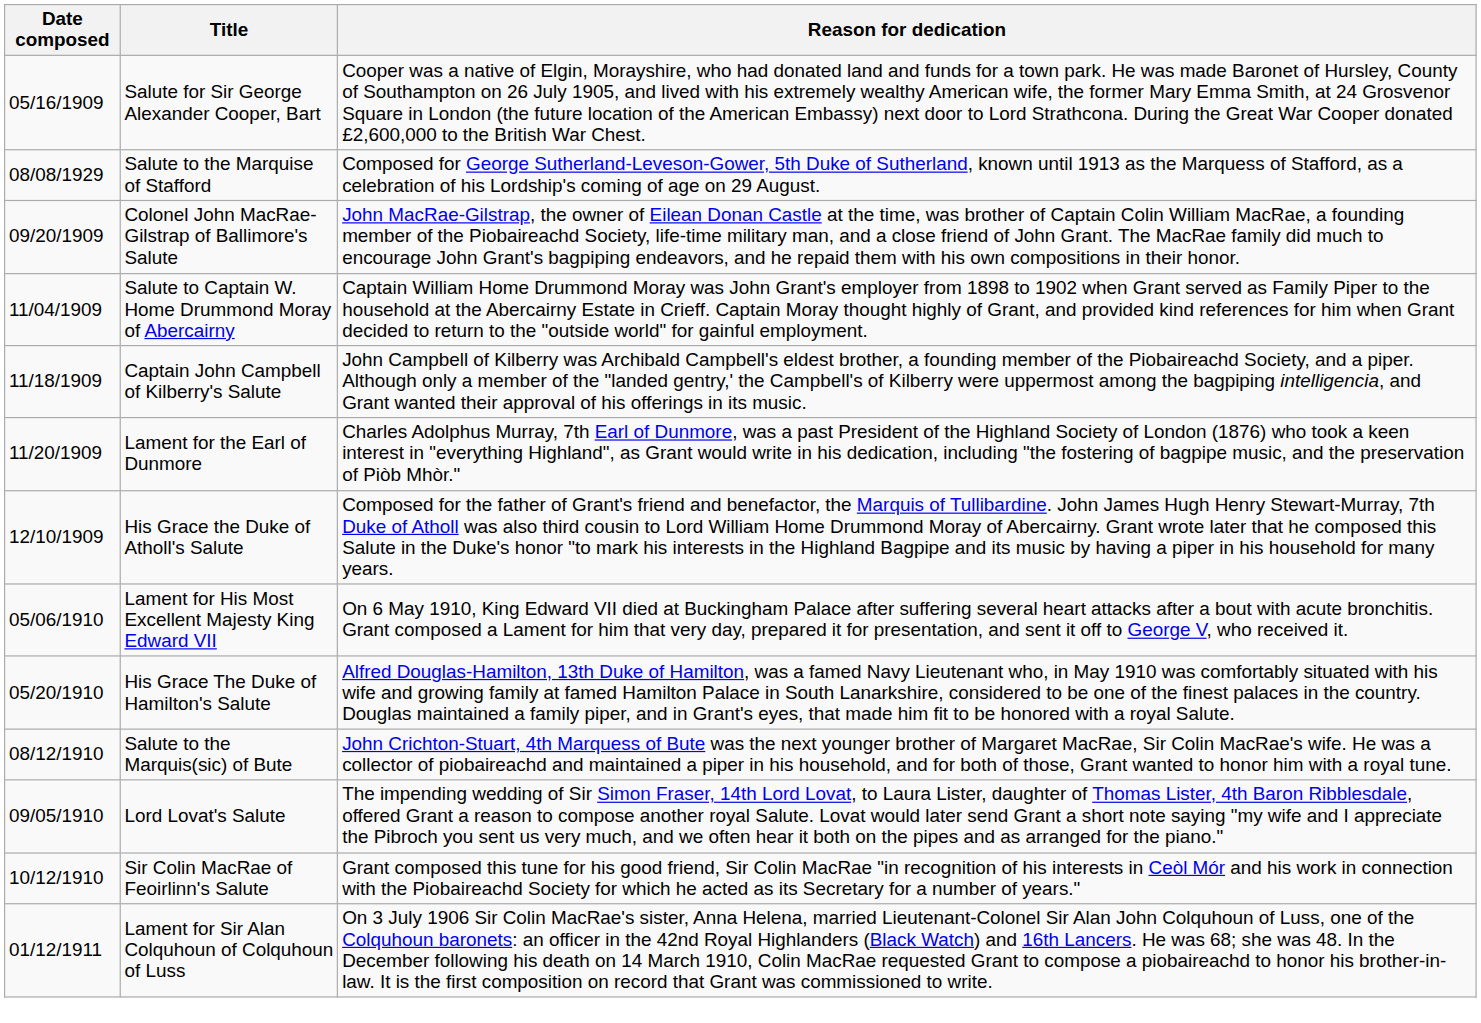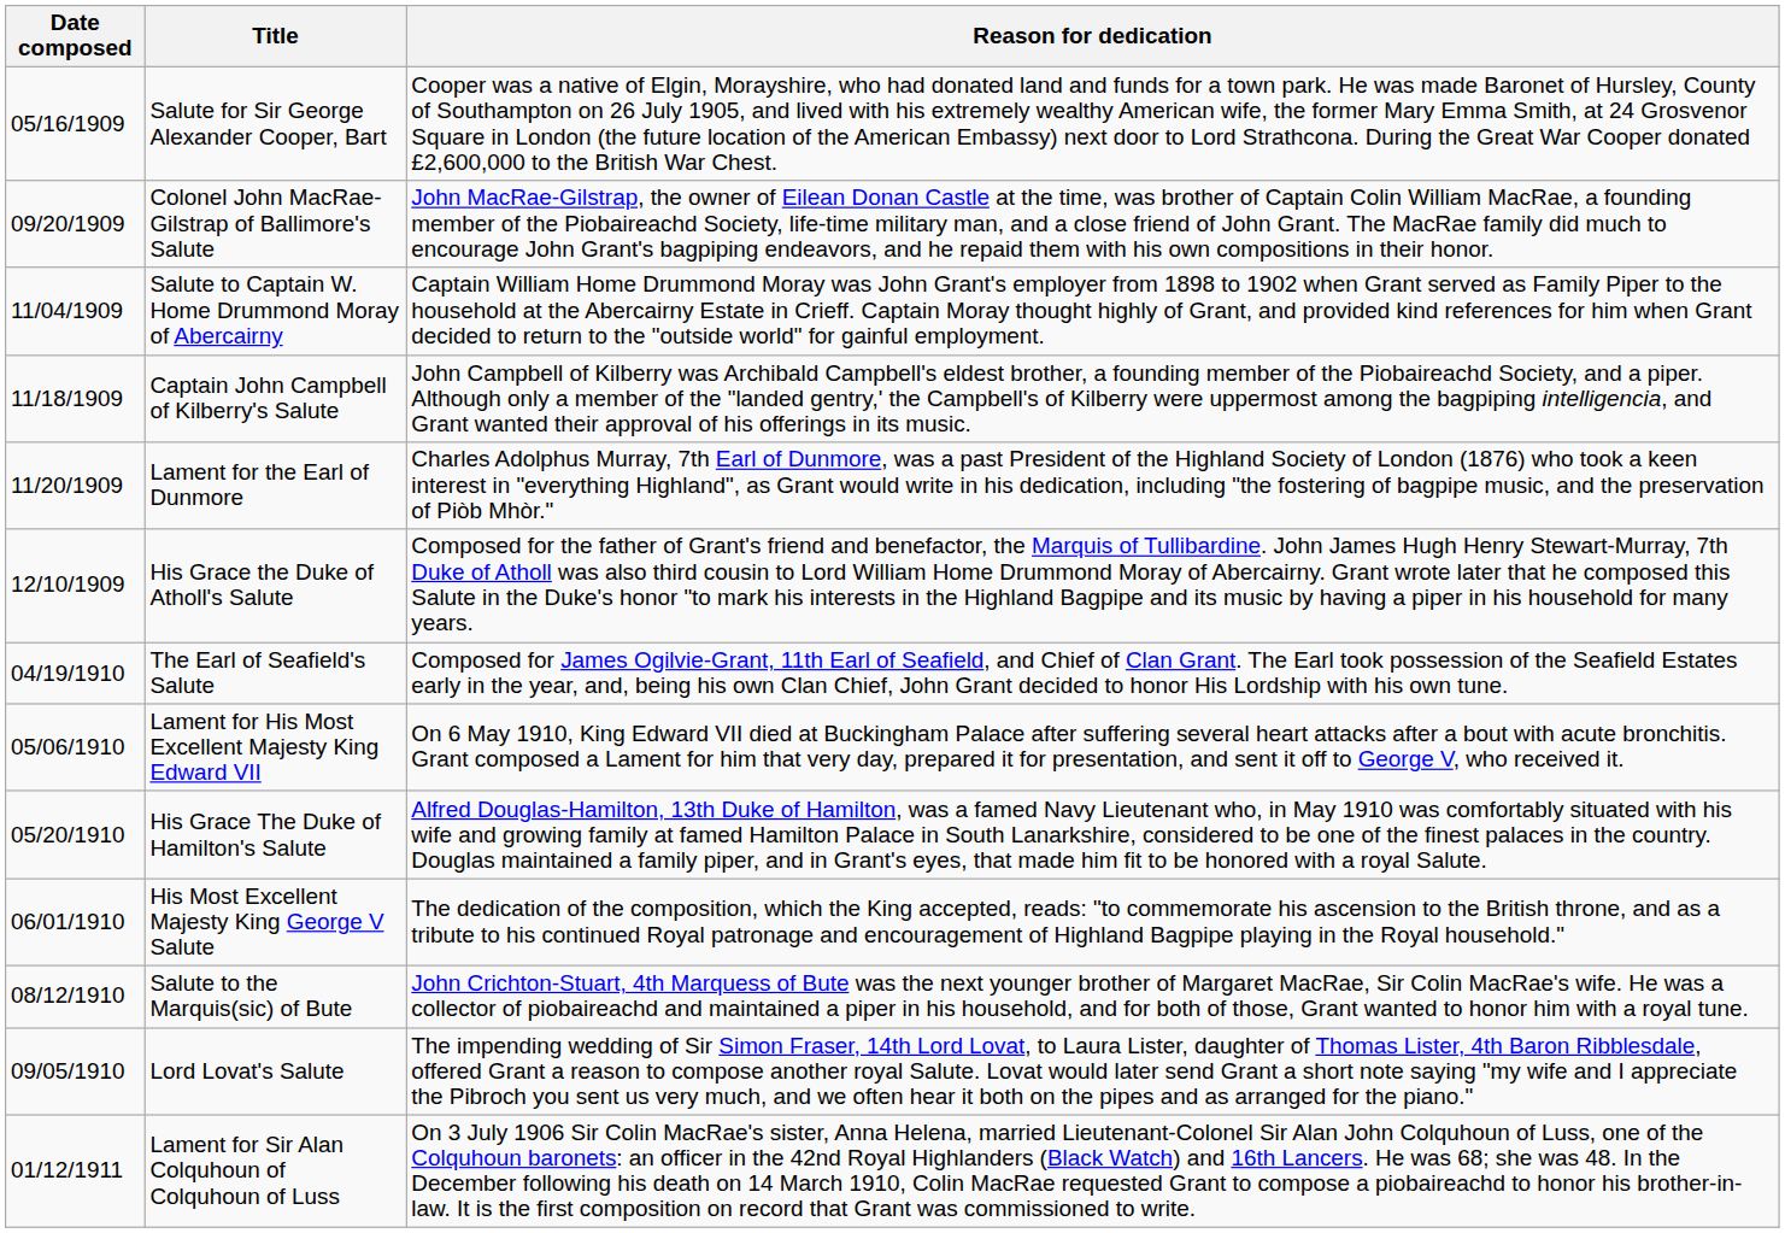- row: 08/08/1929 | Salute to the Marquise of Stafford | Composed for George Sutherland-Leveson-Gower, 5th Duke of Sutherland, known until 1913 as the Marquess of Stafford, as a celebration of his Lordship's coming of age on 29 August.
+ row: 04/19/1910 | The Earl of Seafield's Salute | Composed for James Ogilvie-Grant, 11th Earl of Seafield, and Chief of Clan Grant. The Earl took possession of the Seafield Estates early in the year, and, being his own Clan Chief, John Grant decided to honor His Lordship with his own tune.
+ row: 06/01/1910 | His Most Excellent Majesty King George V Salute | The dedication of the composition, which the King accepted, reads: "to commemorate his ascension to the British throne, and as a tribute to his continued Royal patronage and encouragement of Highland Bagpipe playing in the Royal household."
- row: 10/12/1910 | Sir Colin MacRae of Feoirlinn's Salute | Grant composed this tune for his good friend, Sir Colin MacRae "in recognition of his interests in Ceòl Mór and his work in connection with the Piobaireachd Society for which he acted as its Secretary for a number of years."
